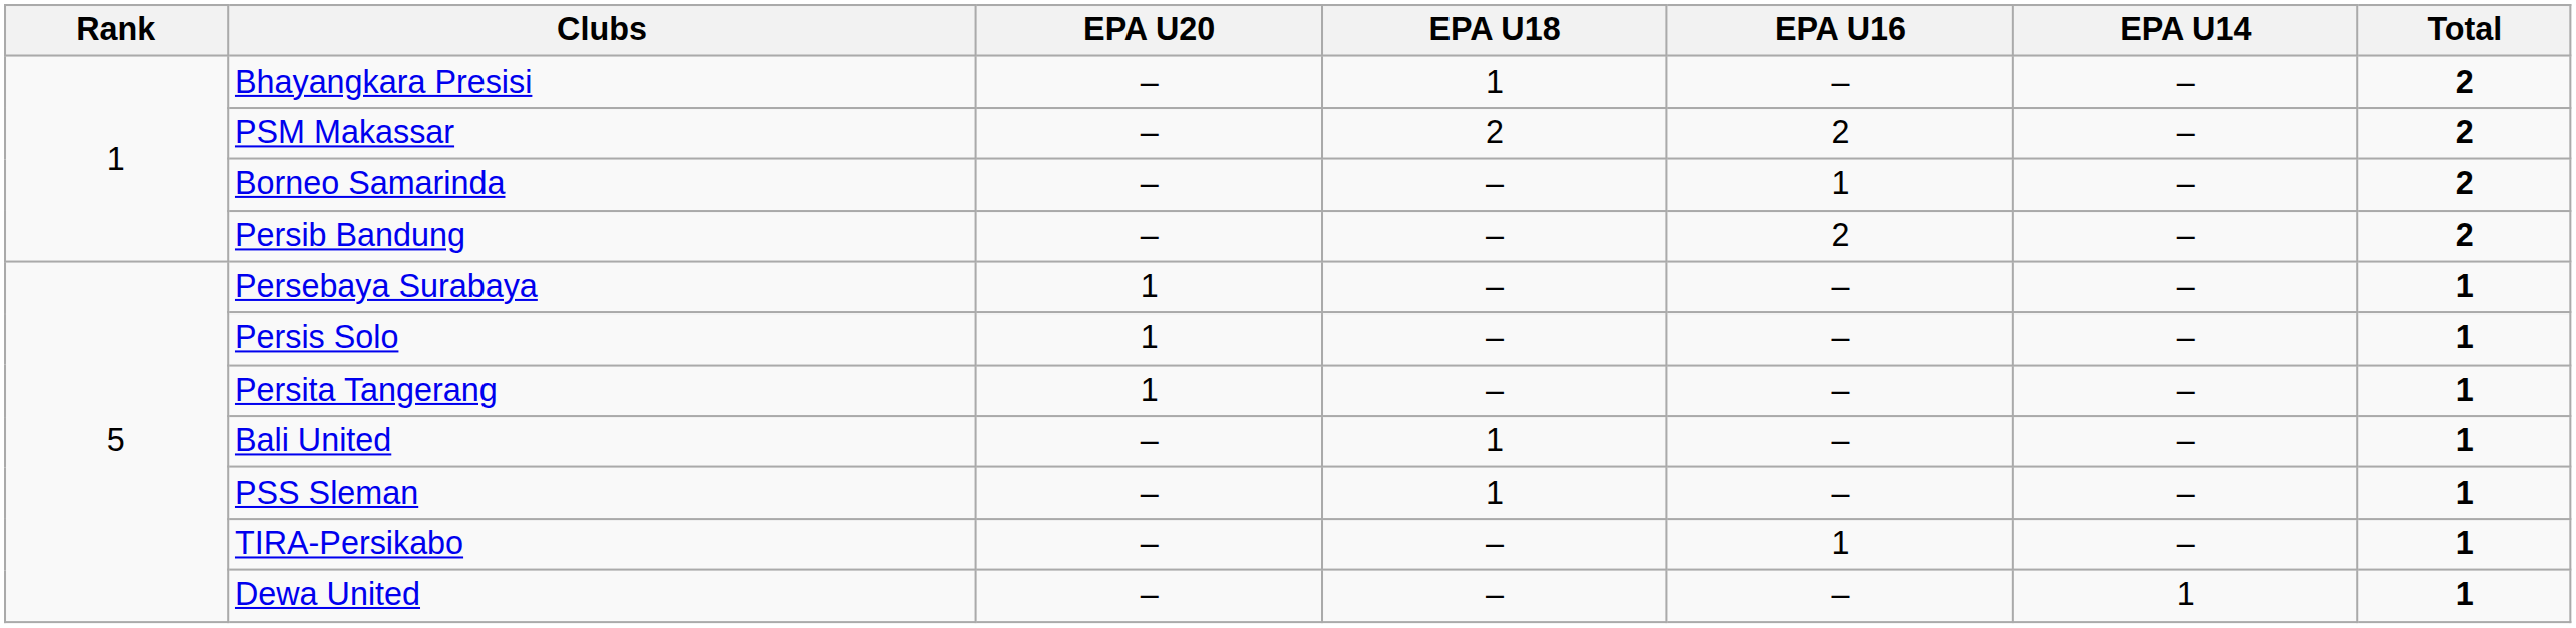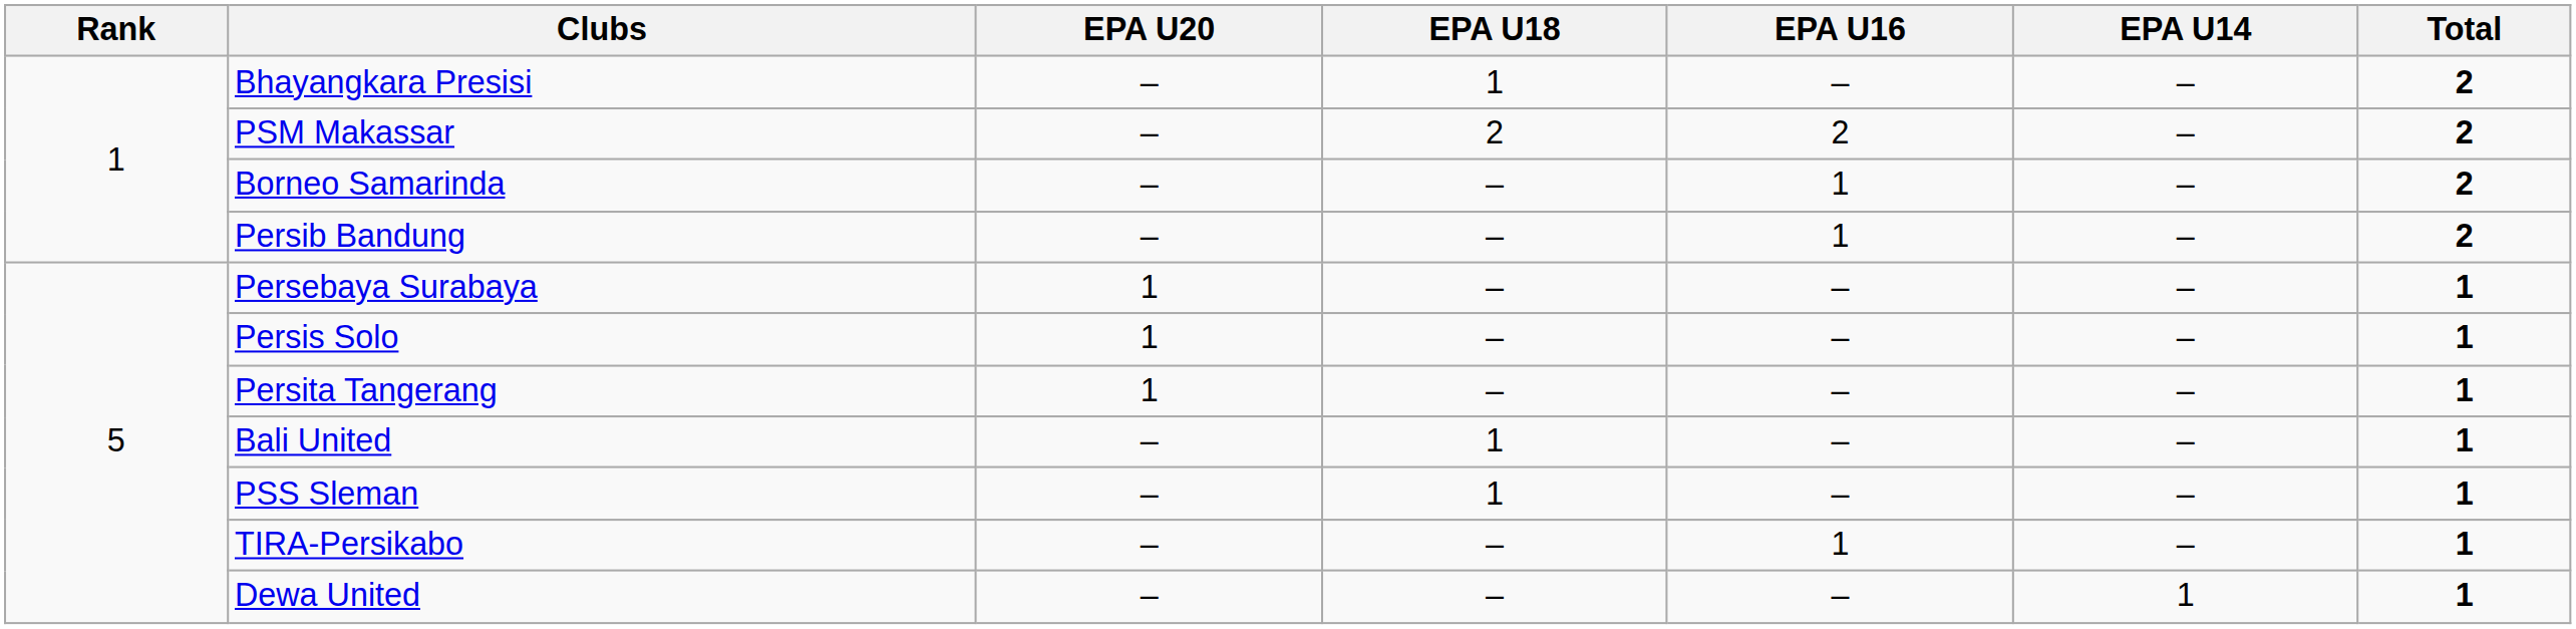Persib Bandung | EPA U16: 2 -> 1
